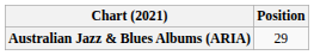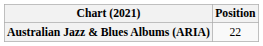Australian Jazz & Blues Albums (ARIA) | Position: 29 -> 22
